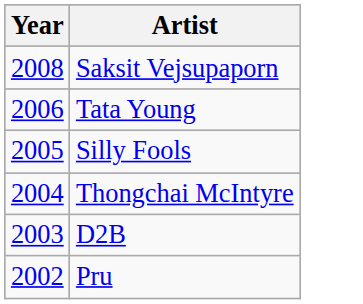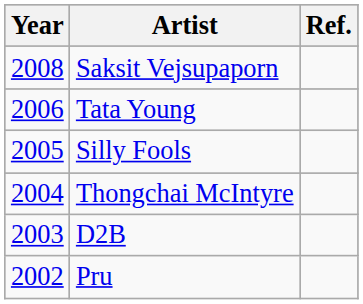+ column: Ref.
